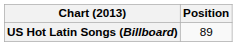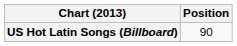US Hot Latin Songs (Billboard) | Position: 89 -> 90
